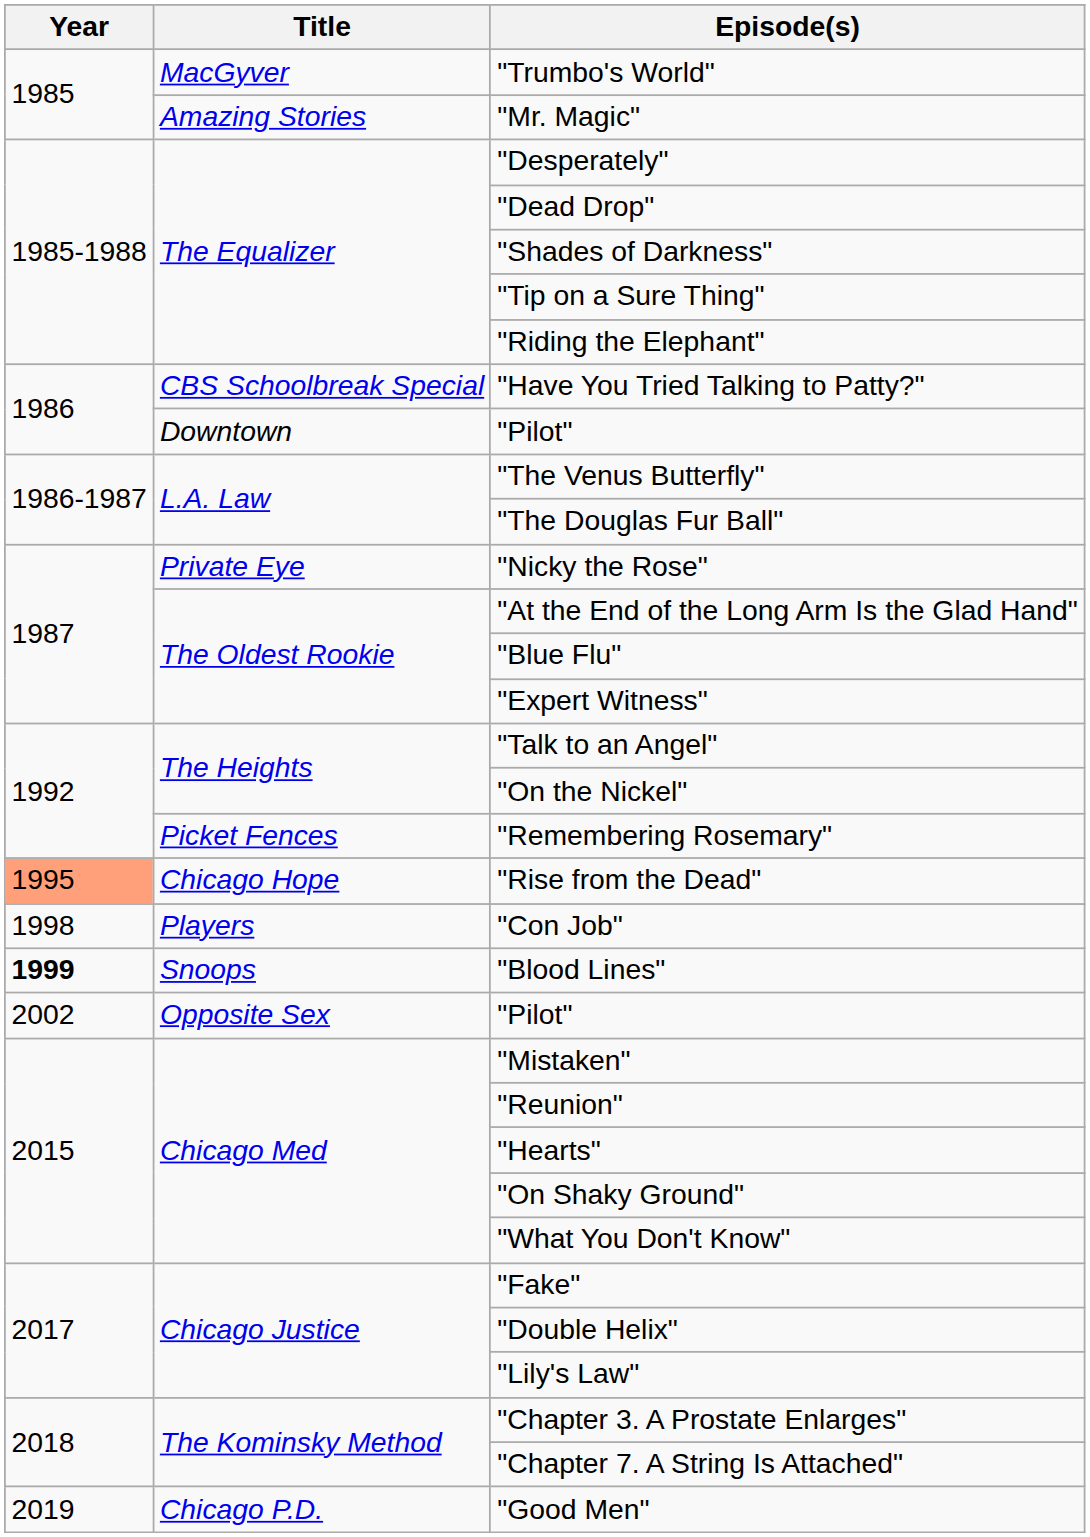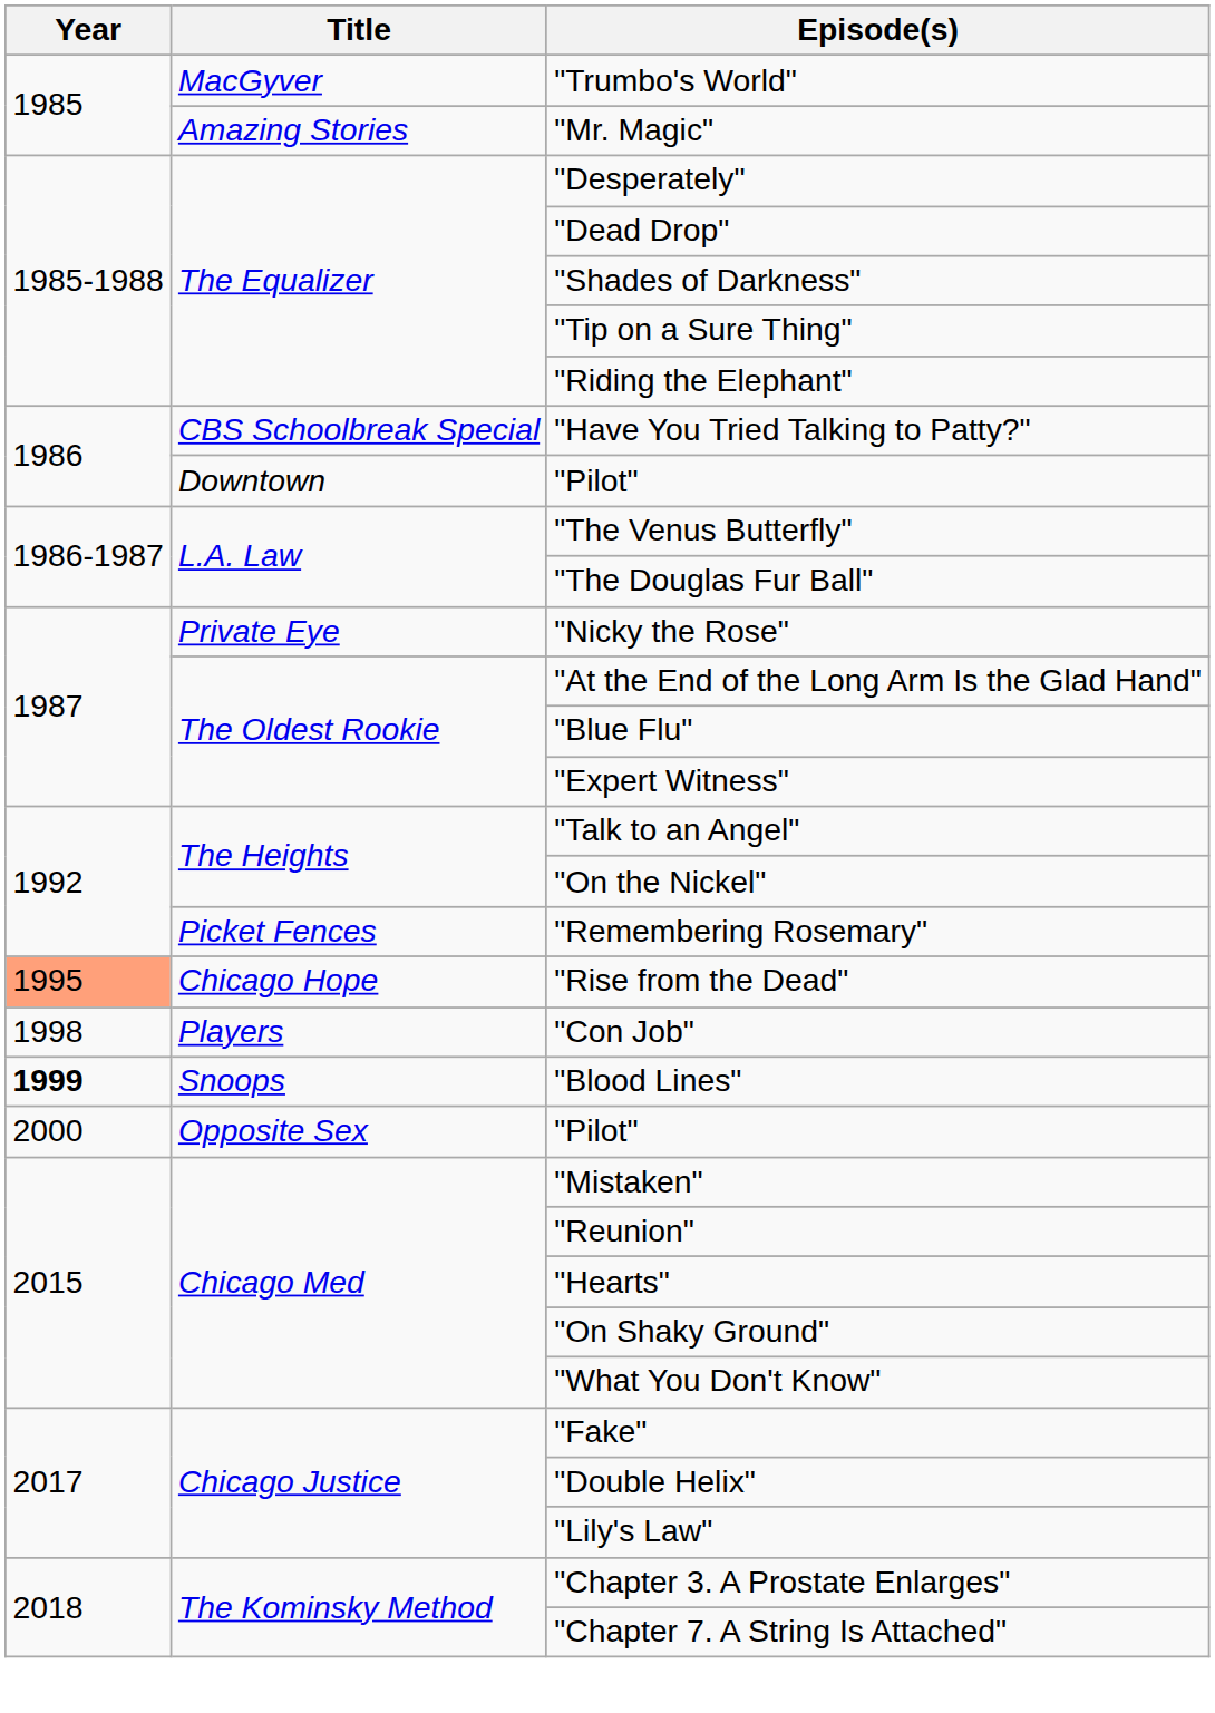Opposite Sex / "Pilot" | Year: 2002 -> 2000
- row: 2019 | Chicago P.D. | "Good Men"
